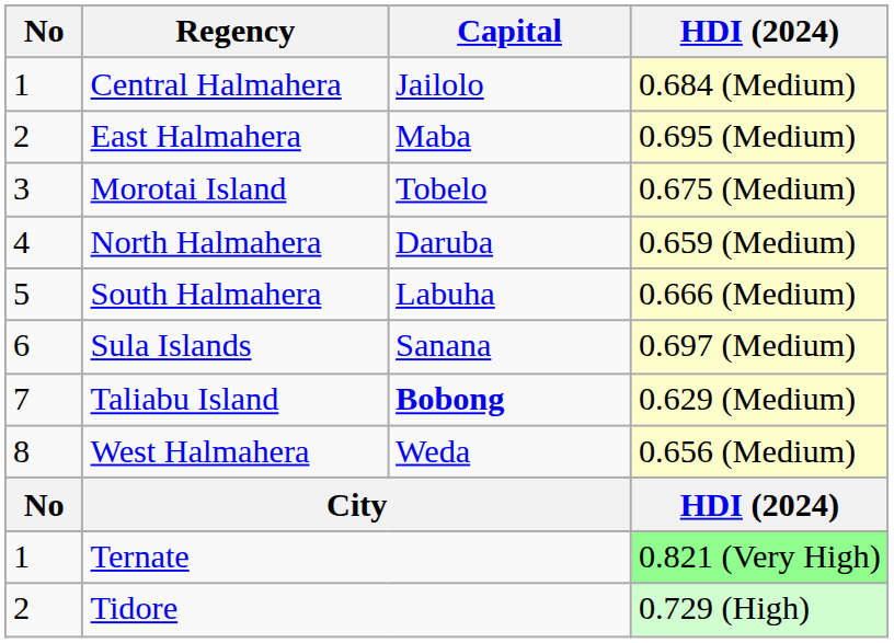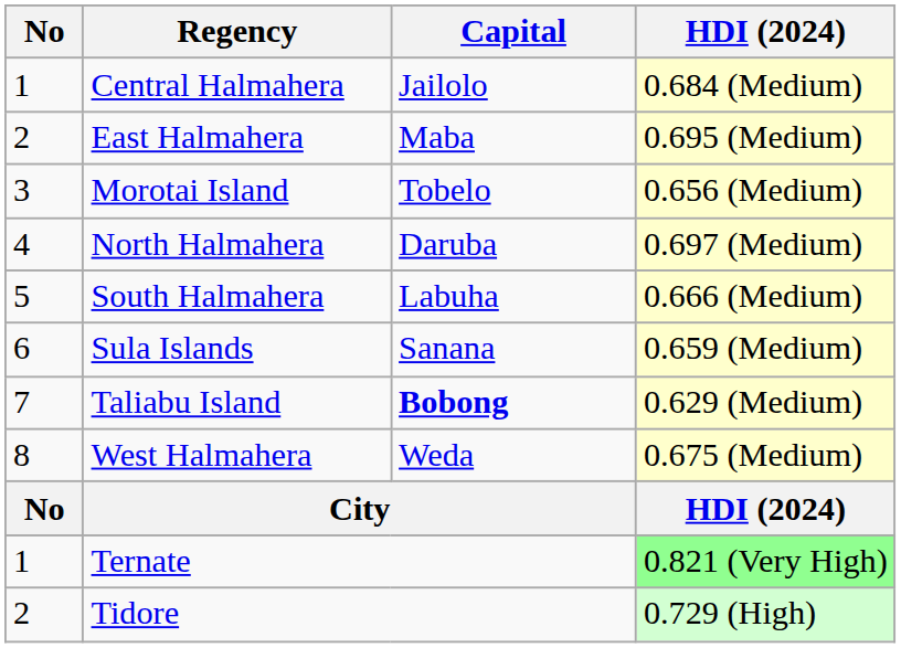Morotai Island | HDI (2024): 0.675 (Medium) -> 0.656 (Medium)
North Halmahera | HDI (2024): 0.659 (Medium) -> 0.697 (Medium)
Sula Islands | HDI (2024): 0.697 (Medium) -> 0.659 (Medium)
West Halmahera | HDI (2024): 0.656 (Medium) -> 0.675 (Medium)
